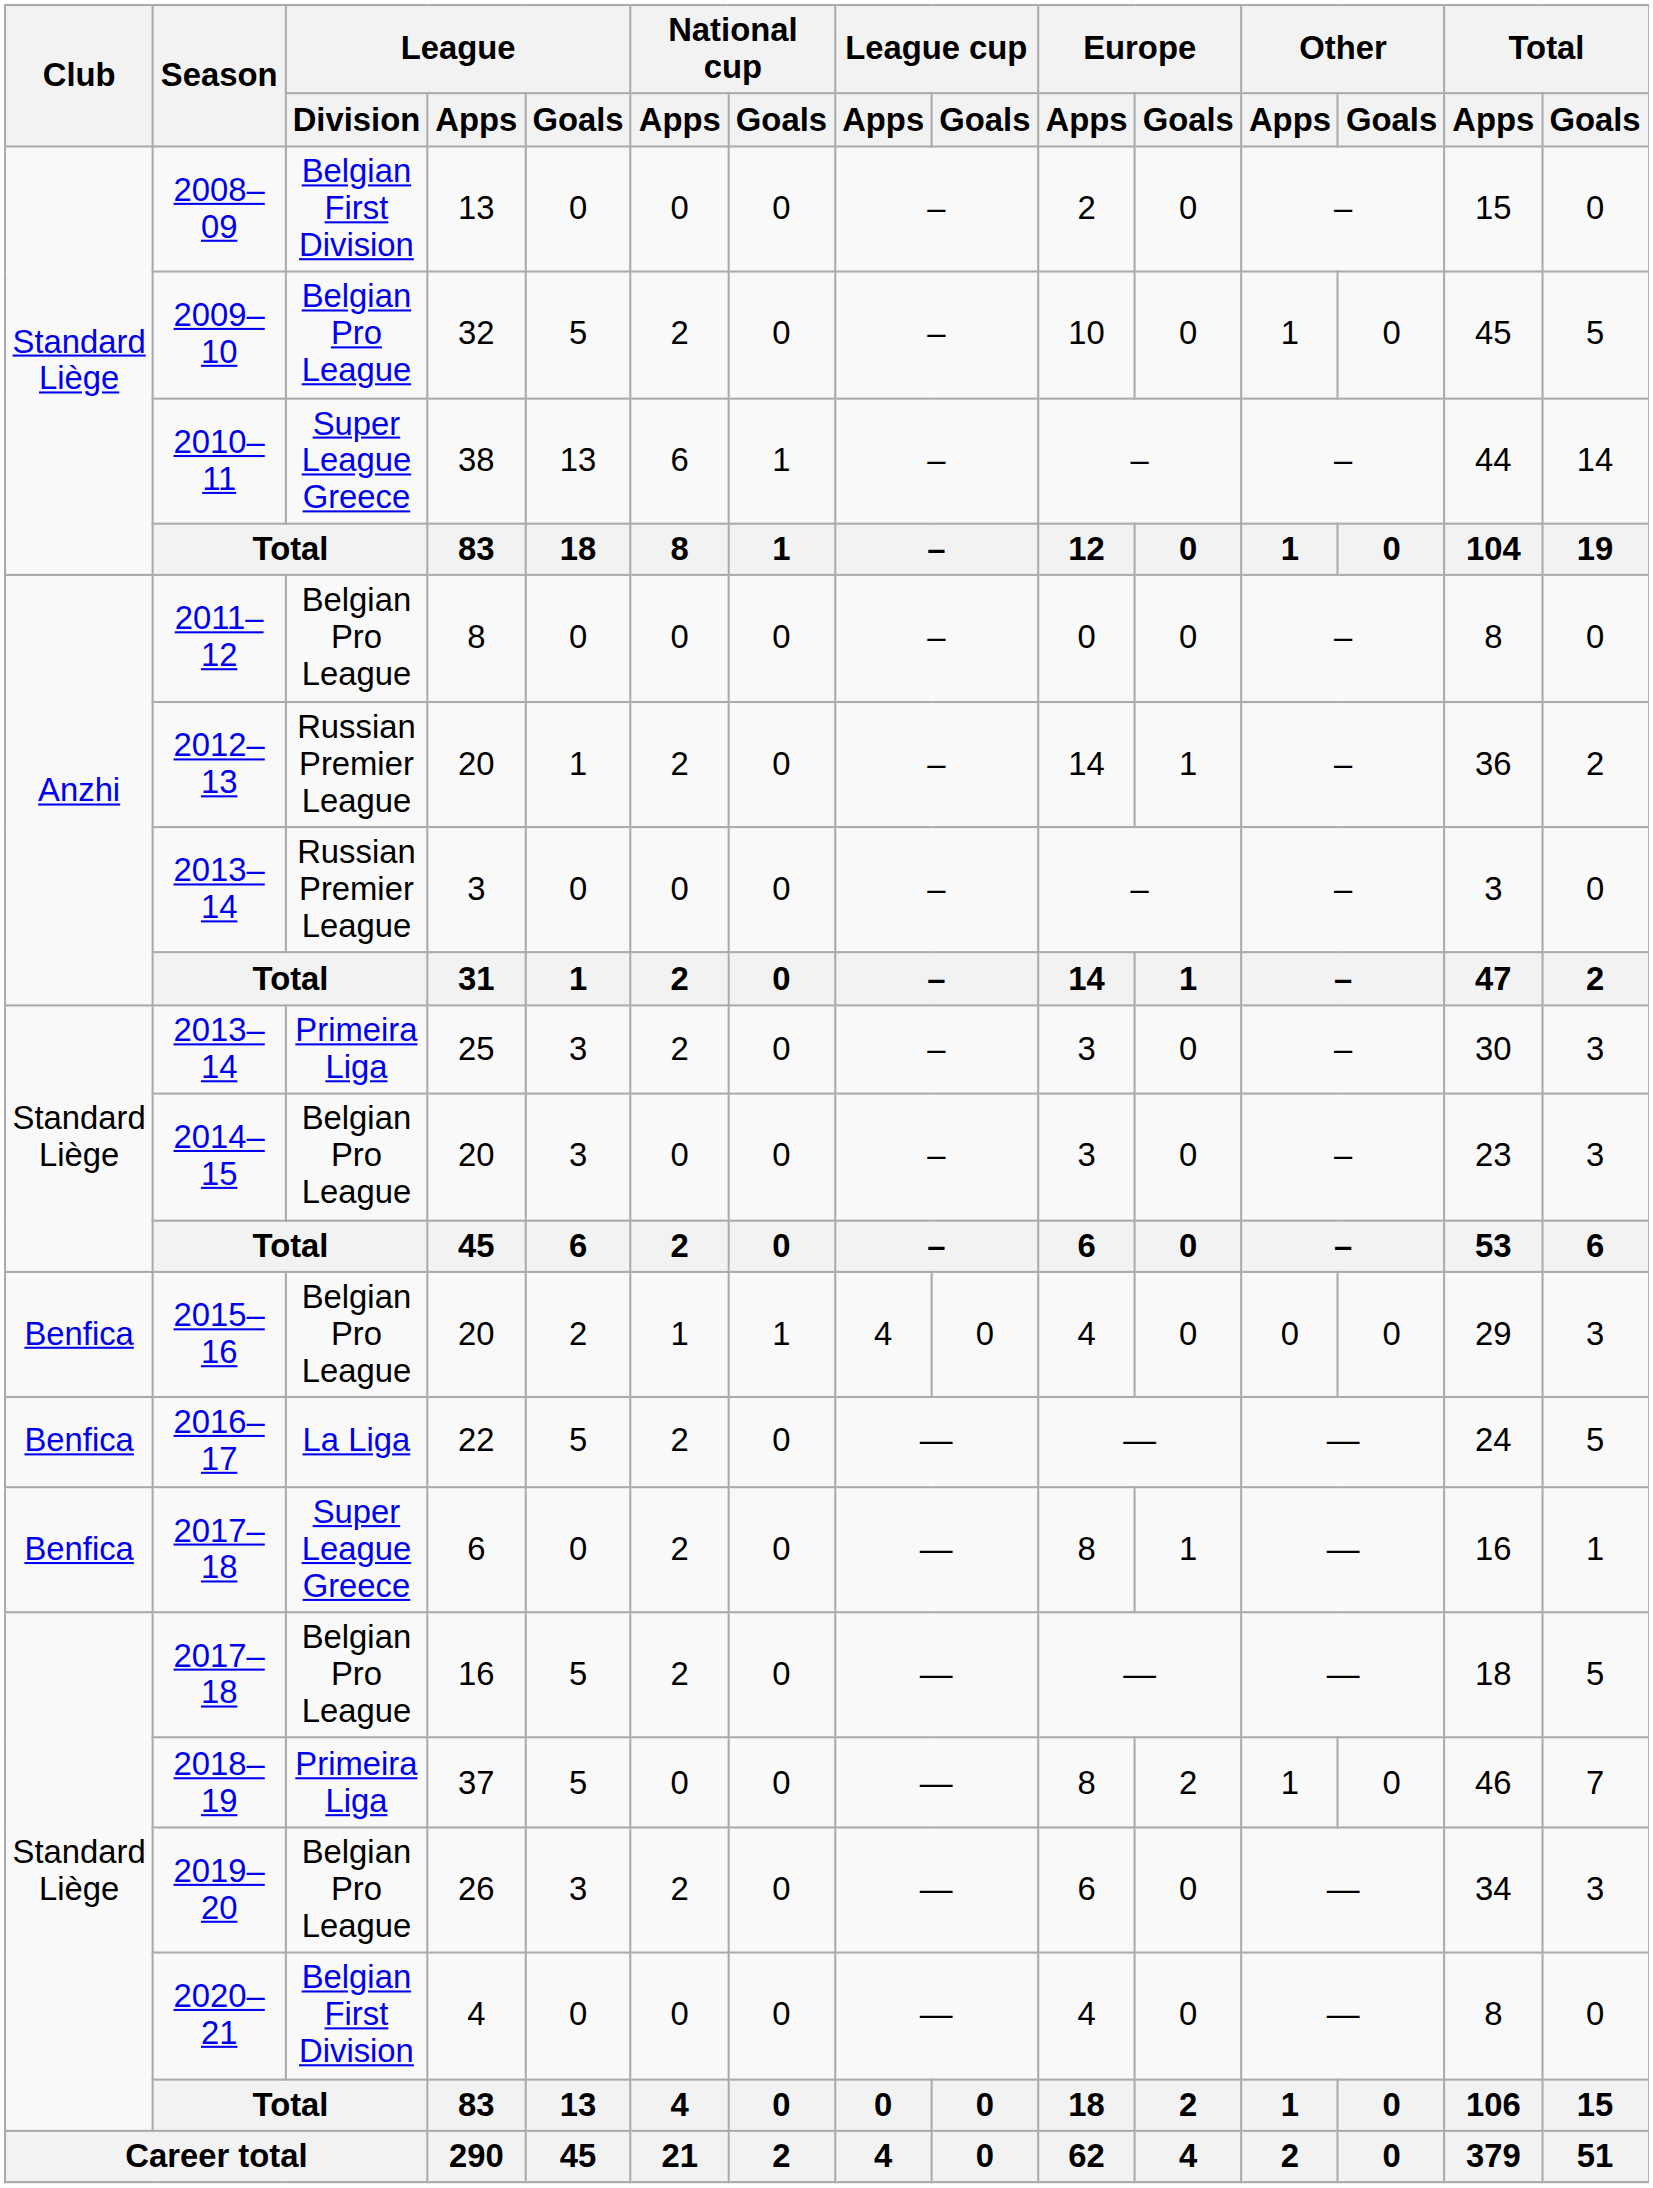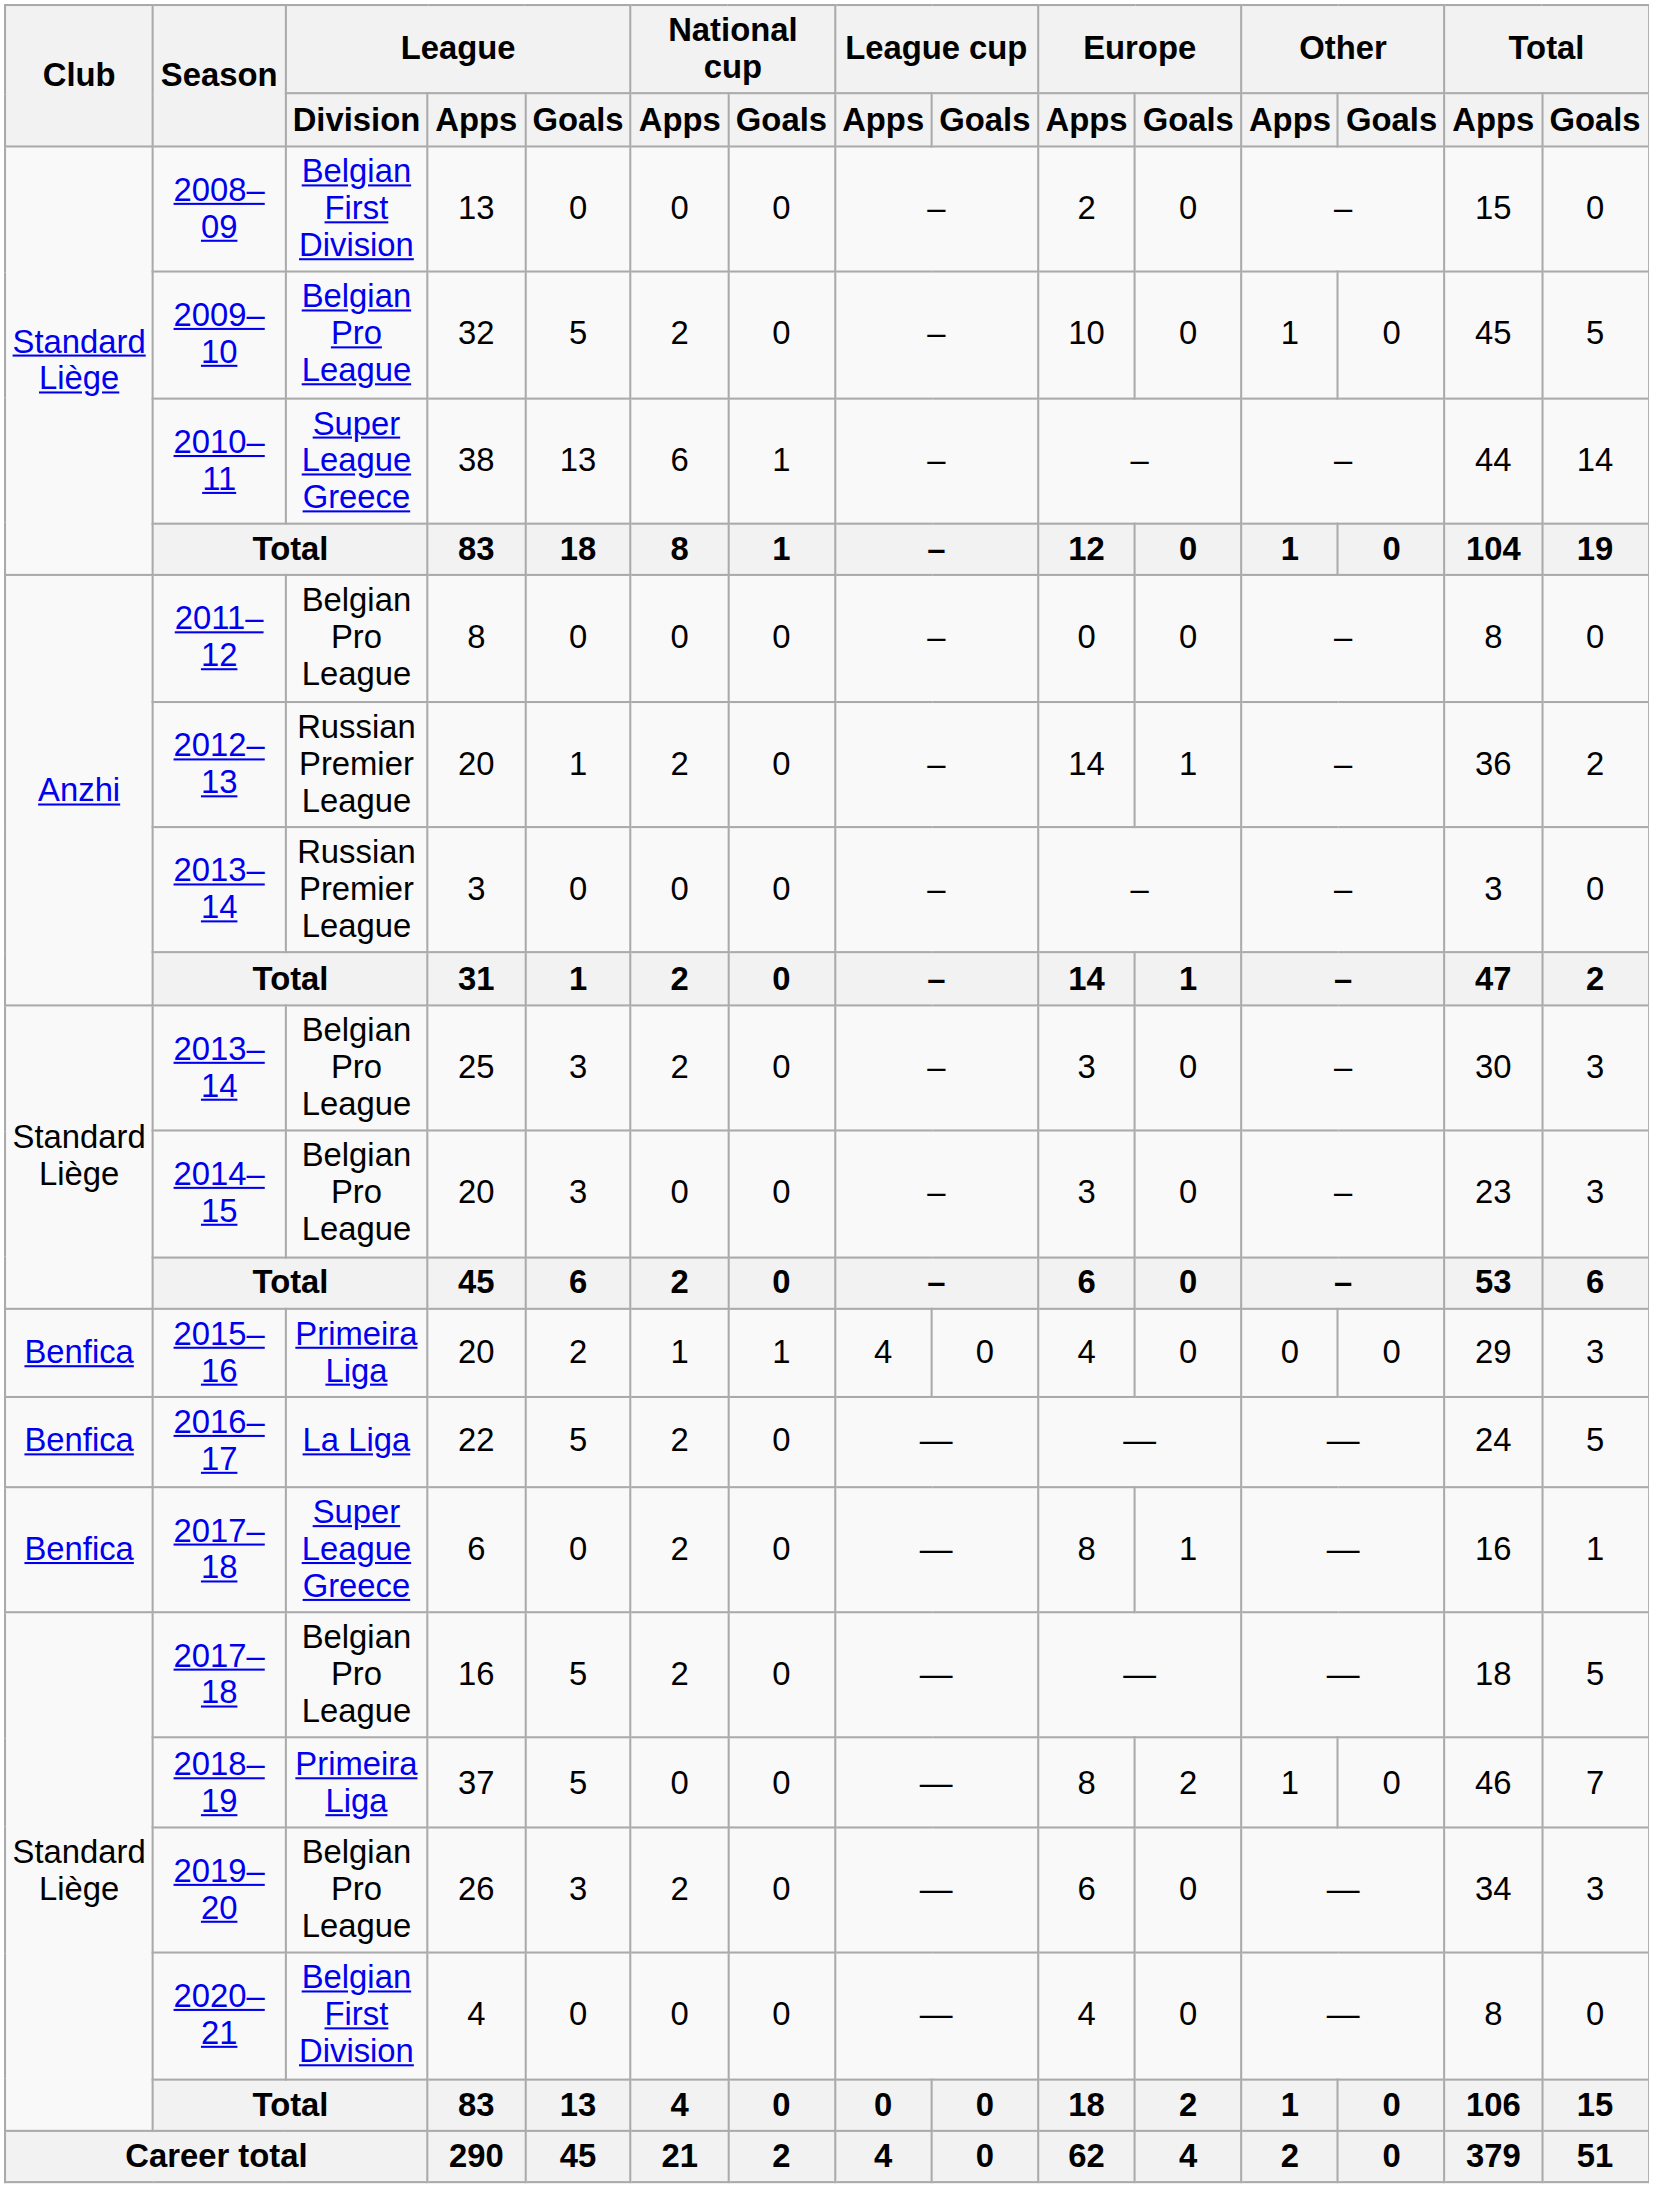2013–14 / 25 | League / Division: Primeira Liga -> Belgian Pro League
2015–16 | League / Division: Belgian Pro League -> Primeira Liga
